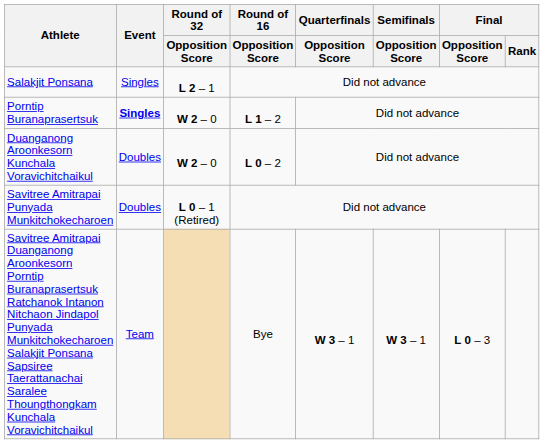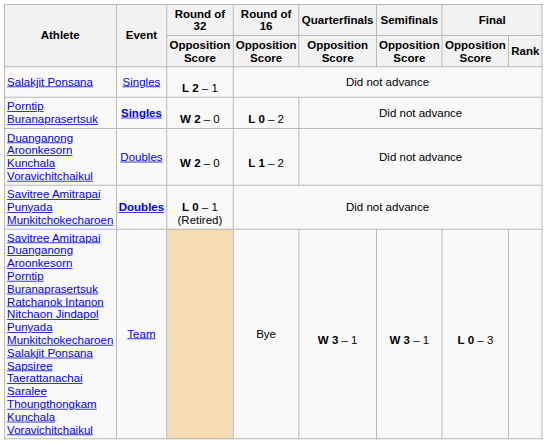Porntip Buranaprasertsuk | Round of 16 / Opposition Score: L 1 – 2 -> L 0 – 2
Duanganong Aroonkesorn Kunchala Voravichitchaikul | Round of 16 / Opposition Score: L 0 – 2 -> L 1 – 2
Savitree Amitrapai Punyada Munkitchokecharoen | Event: normal -> bold
